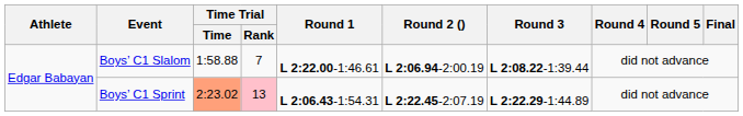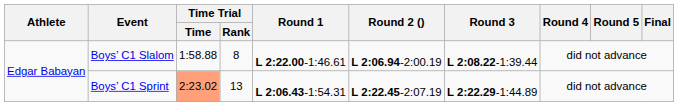Boys’ C1 Slalom | Time Trial / Rank: 7 -> 8
Boys’ C1 Sprint | Time Trial / Rank: pink background -> no background
